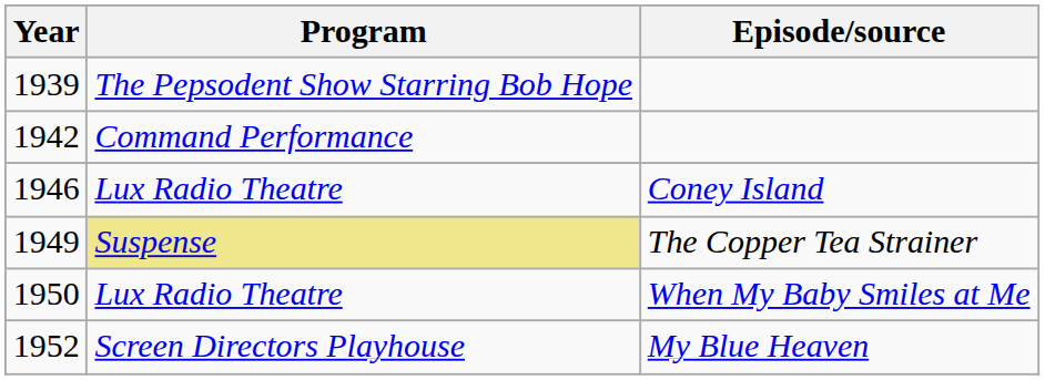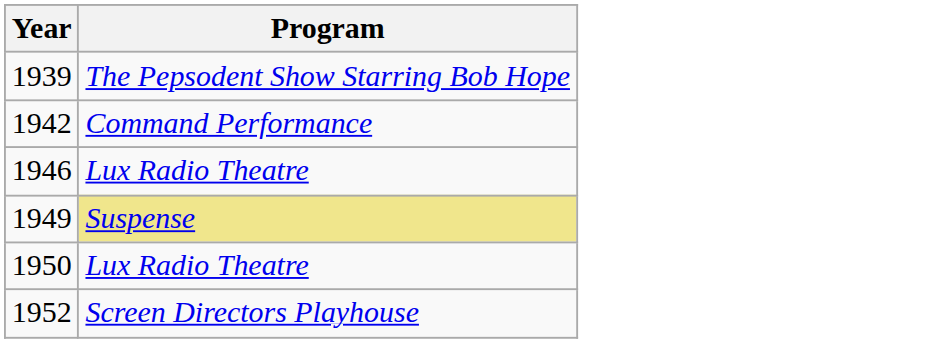- column: Episode/source | Coney Island | The Copper Tea Strainer | When My Baby Smiles at Me | My Blue Heaven
